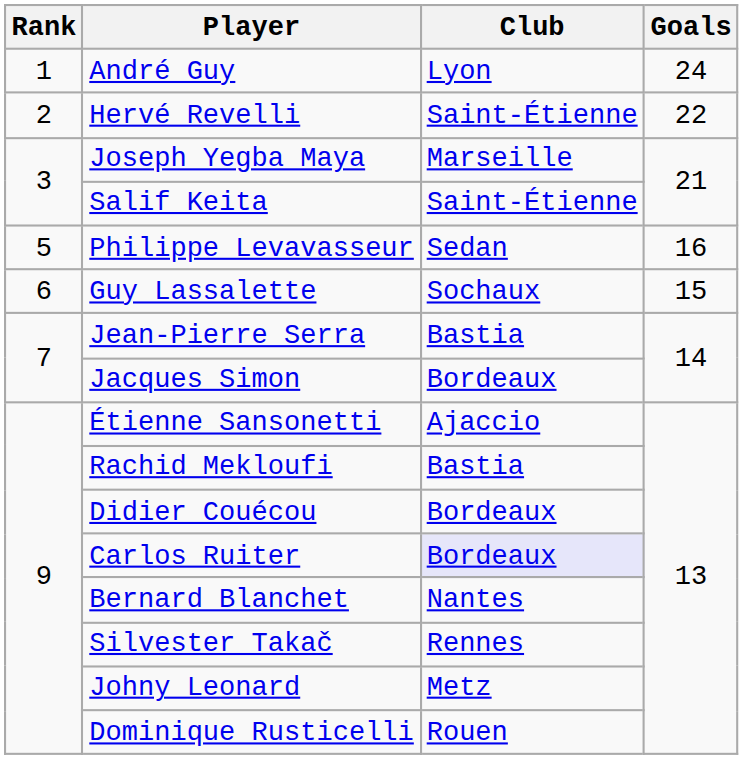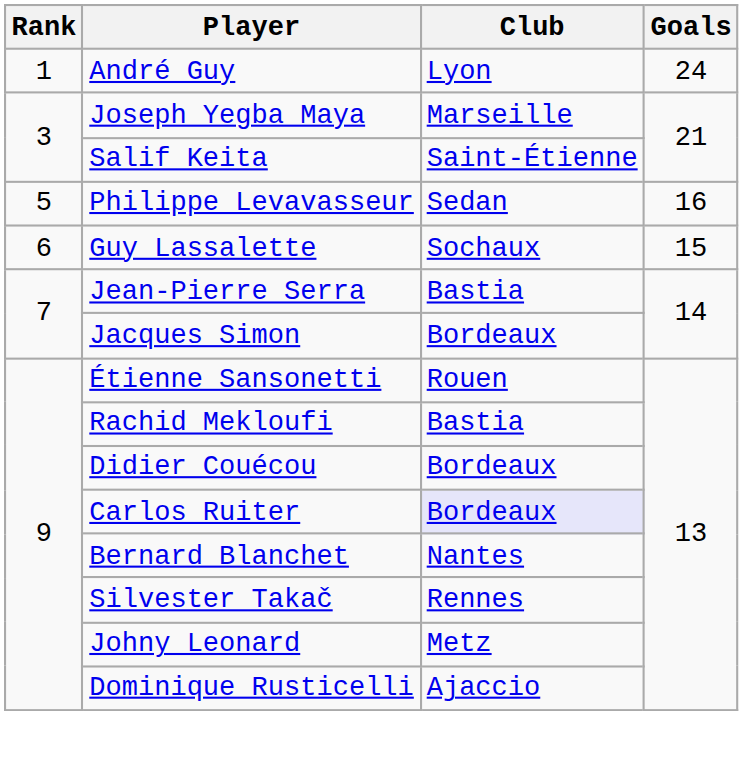- row: 2 | Hervé Revelli | Saint-Étienne | 22
Étienne Sansonetti | Club: Ajaccio -> Rouen
Dominique Rusticelli | Club: Rouen -> Ajaccio
